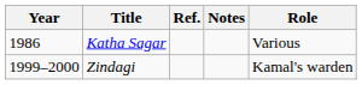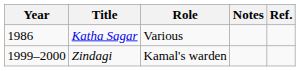columns swapped: Role <-> Ref.
